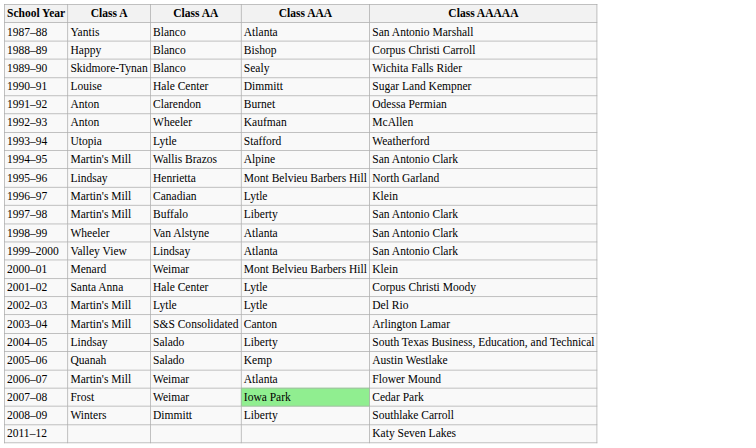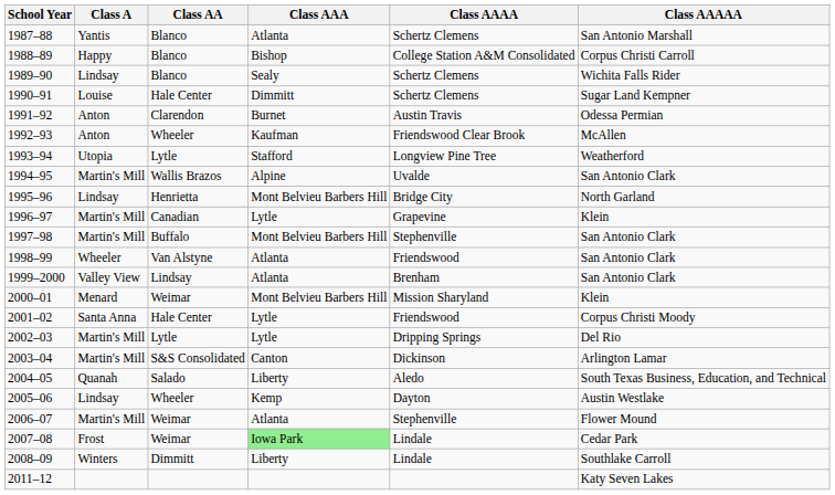+ column: Class AAAA | Schertz Clemens | College Station A&M Consolidated | Schertz Clemens | Schertz Clemens | Austin Travis | Friendswood Clear Brook | Longview Pine Tree | Uvalde | Bridge City | Grapevine | Stephenville | Friendswood | Brenham | Mission Sharyland | Friendswood | Dripping Springs | Dickinson | Aledo | Dayton | Stephenville | Lindale | Lindale
1989–90 | Class A: Skidmore-Tynan -> Lindsay
1997–98 | Class AAA: Liberty -> Mont Belvieu Barbers Hill
2004–05 | Class A: Lindsay -> Quanah
2005–06 | Class A: Quanah -> Lindsay
2005–06 | Class AA: Salado -> Wheeler
